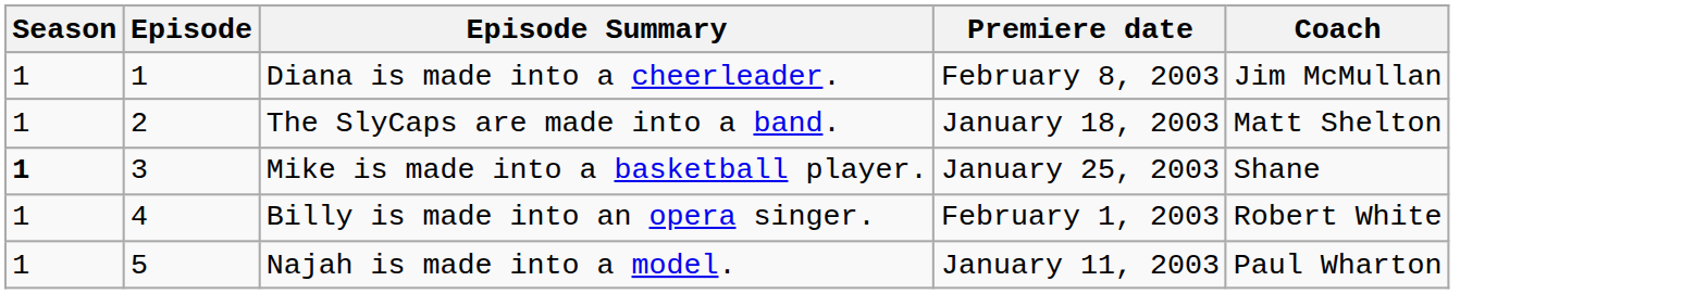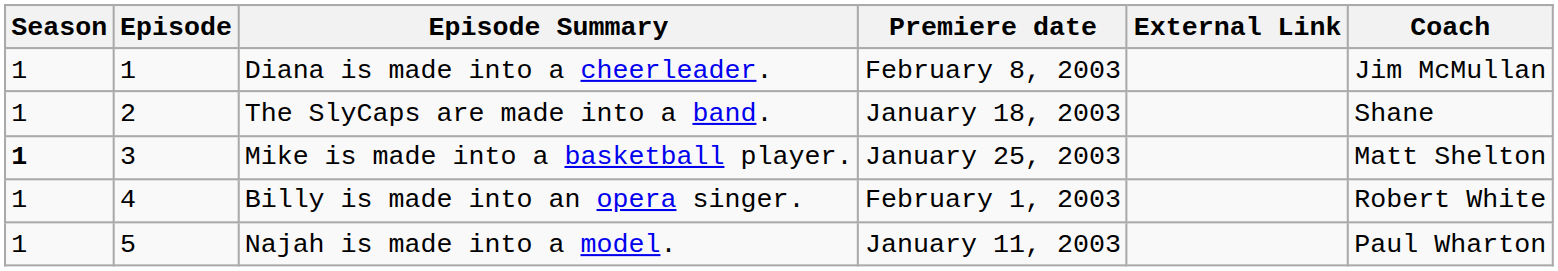+ column: External Link
The SlyCaps are made into a band. | Coach: Matt Shelton -> Shane
Mike is made into a basketball player. | Coach: Shane -> Matt Shelton
